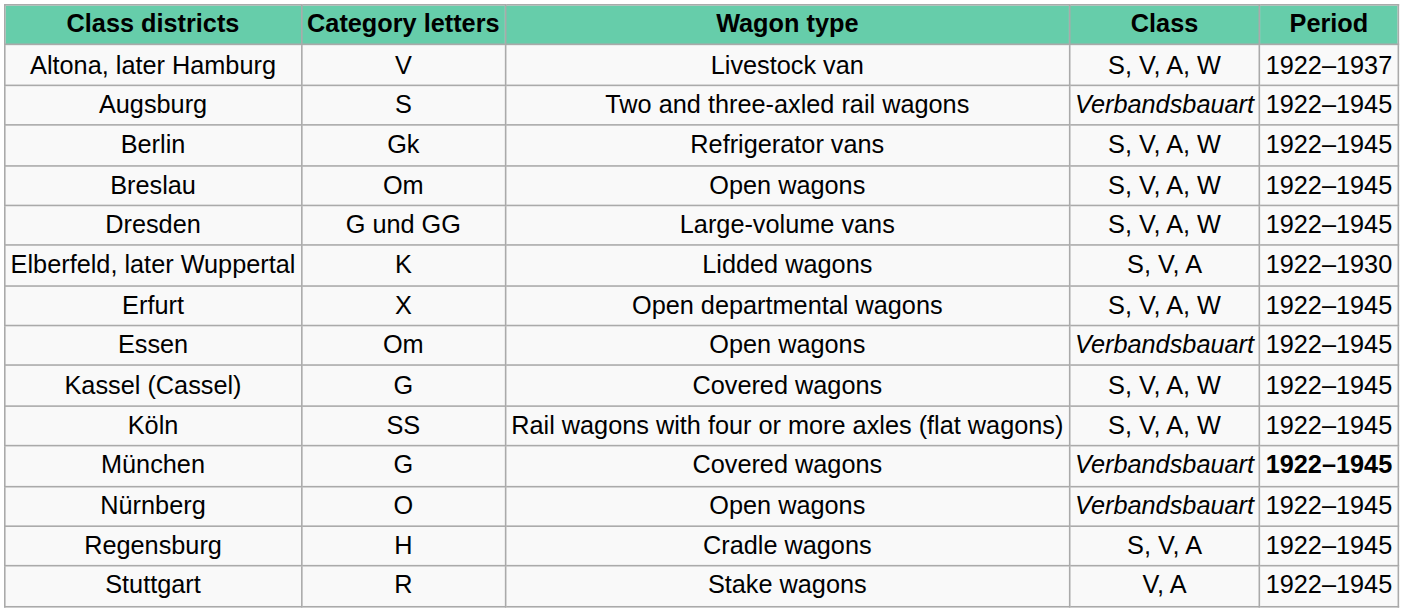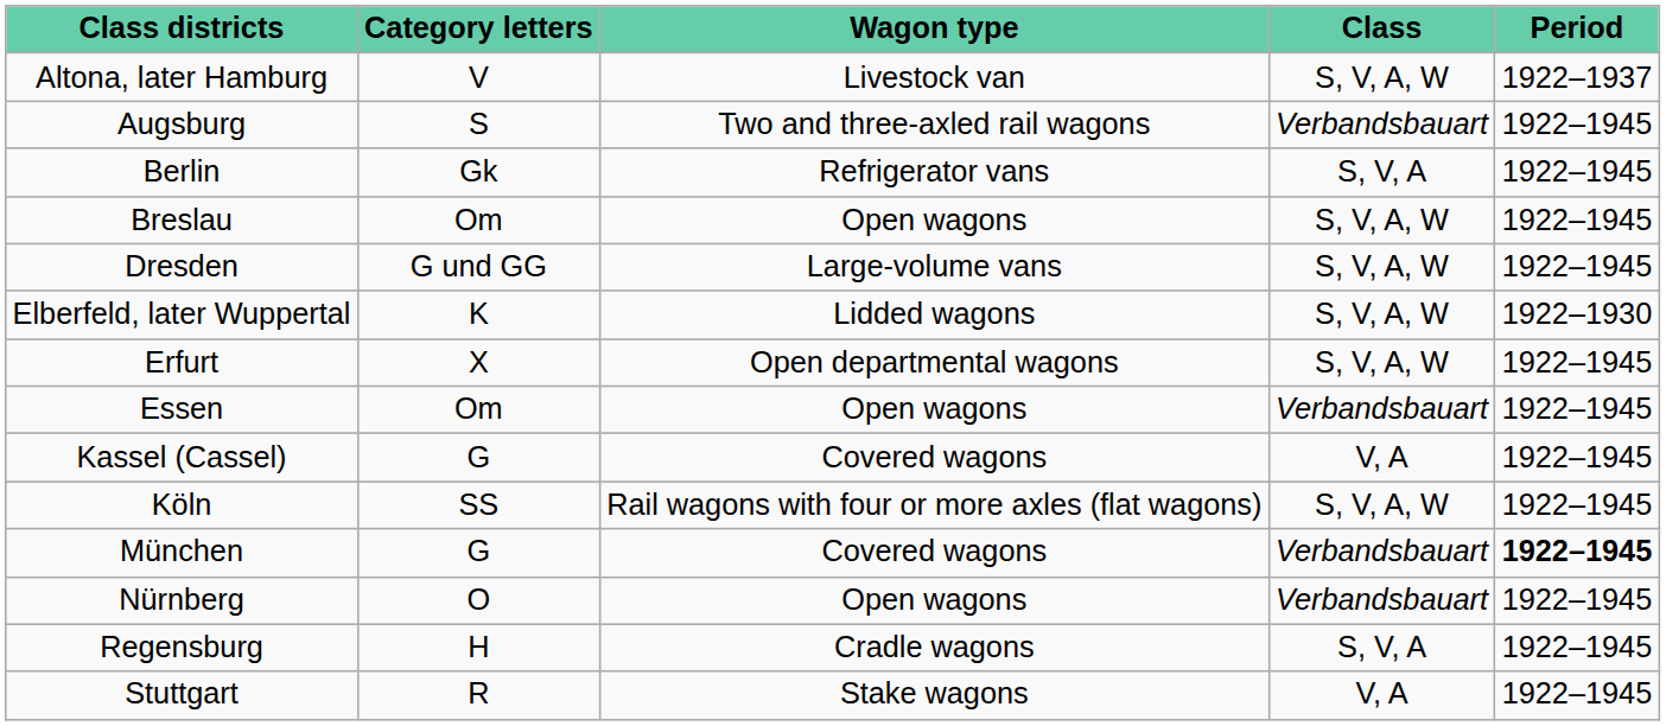Berlin | Class: S, V, A, W -> S, V, A
Elberfeld, later Wuppertal | Class: S, V, A -> S, V, A, W
Kassel (Cassel) | Class: S, V, A, W -> V, A
